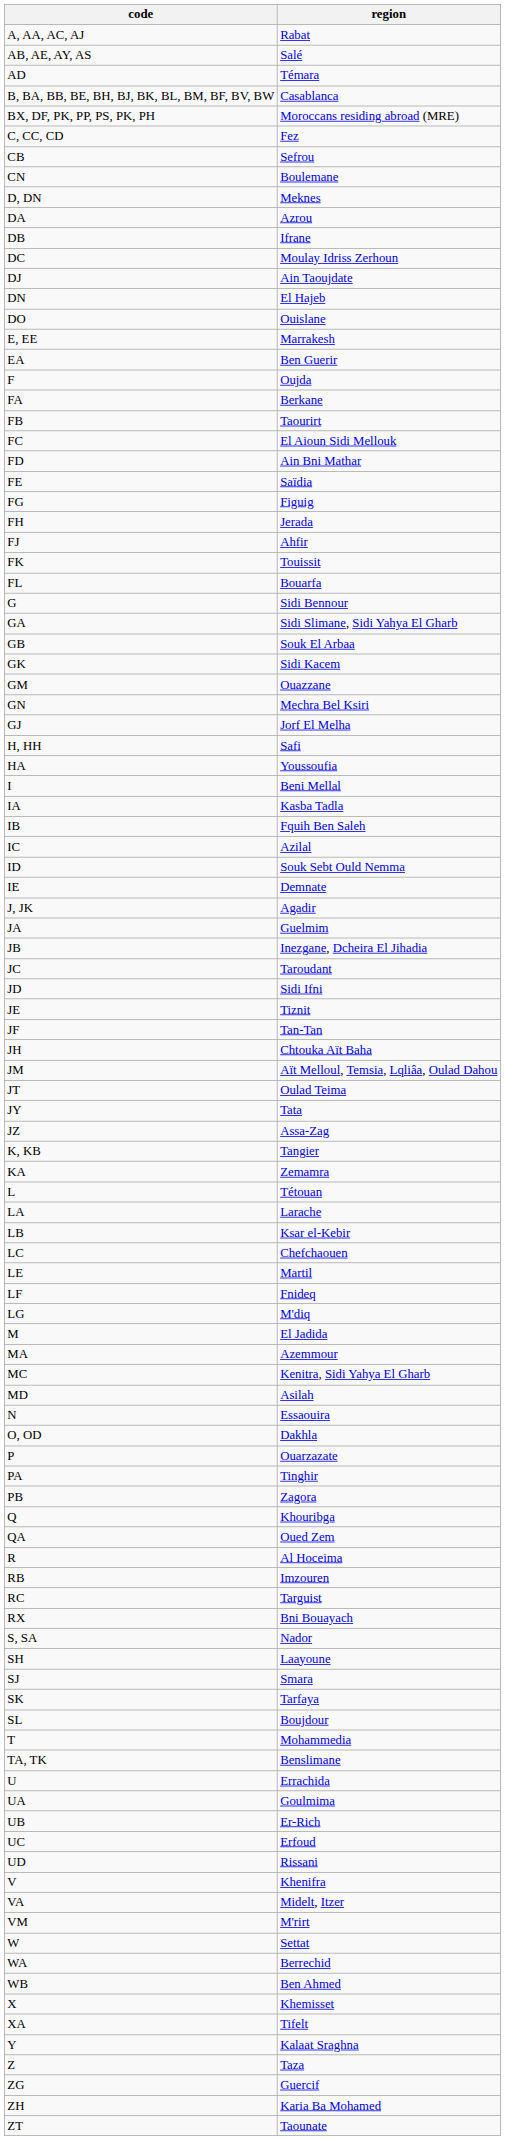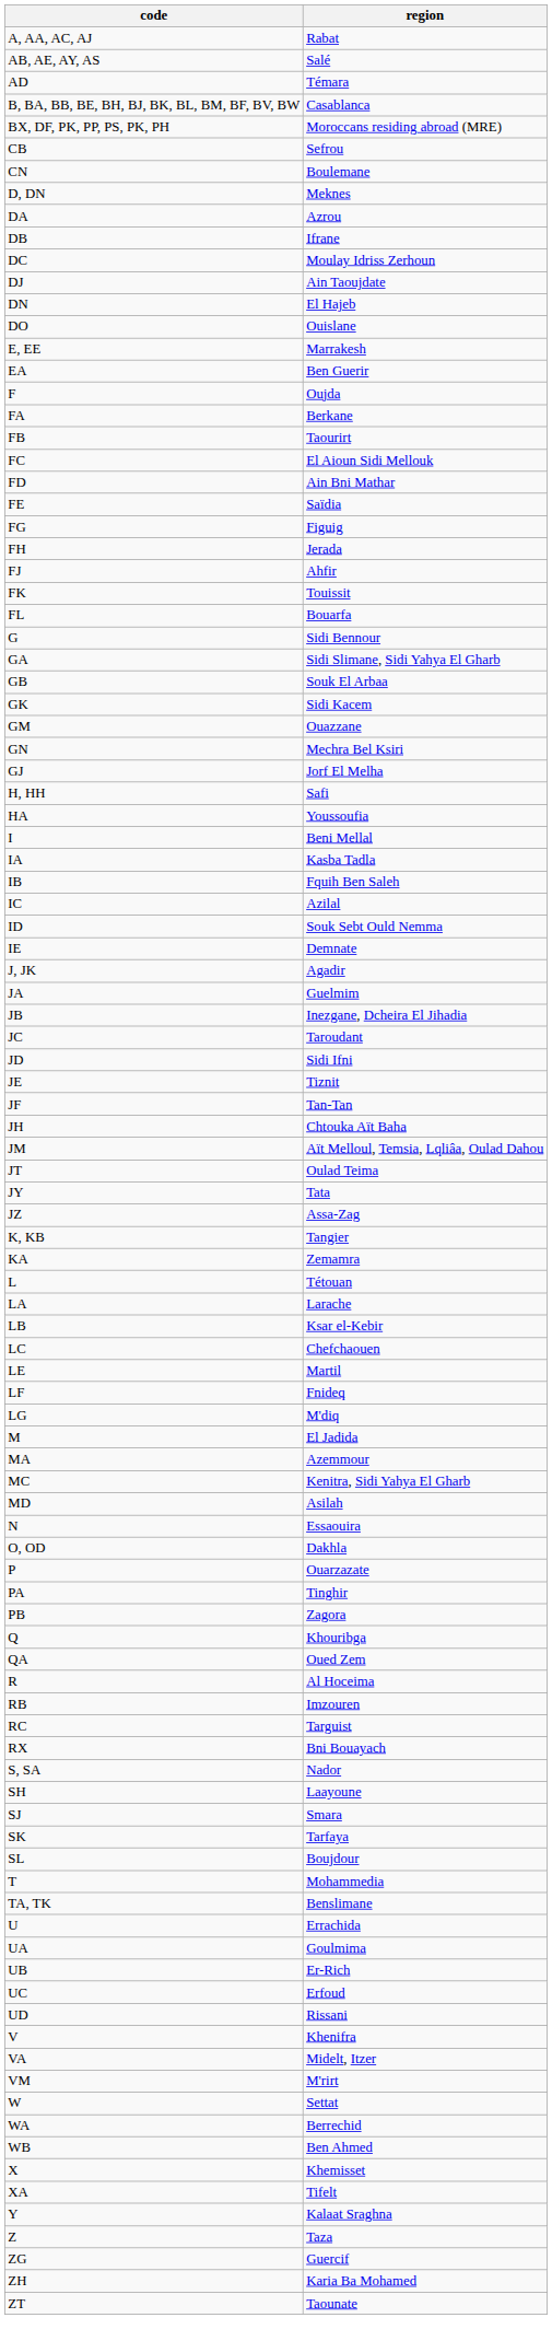- row: C, CC, CD | Fez
